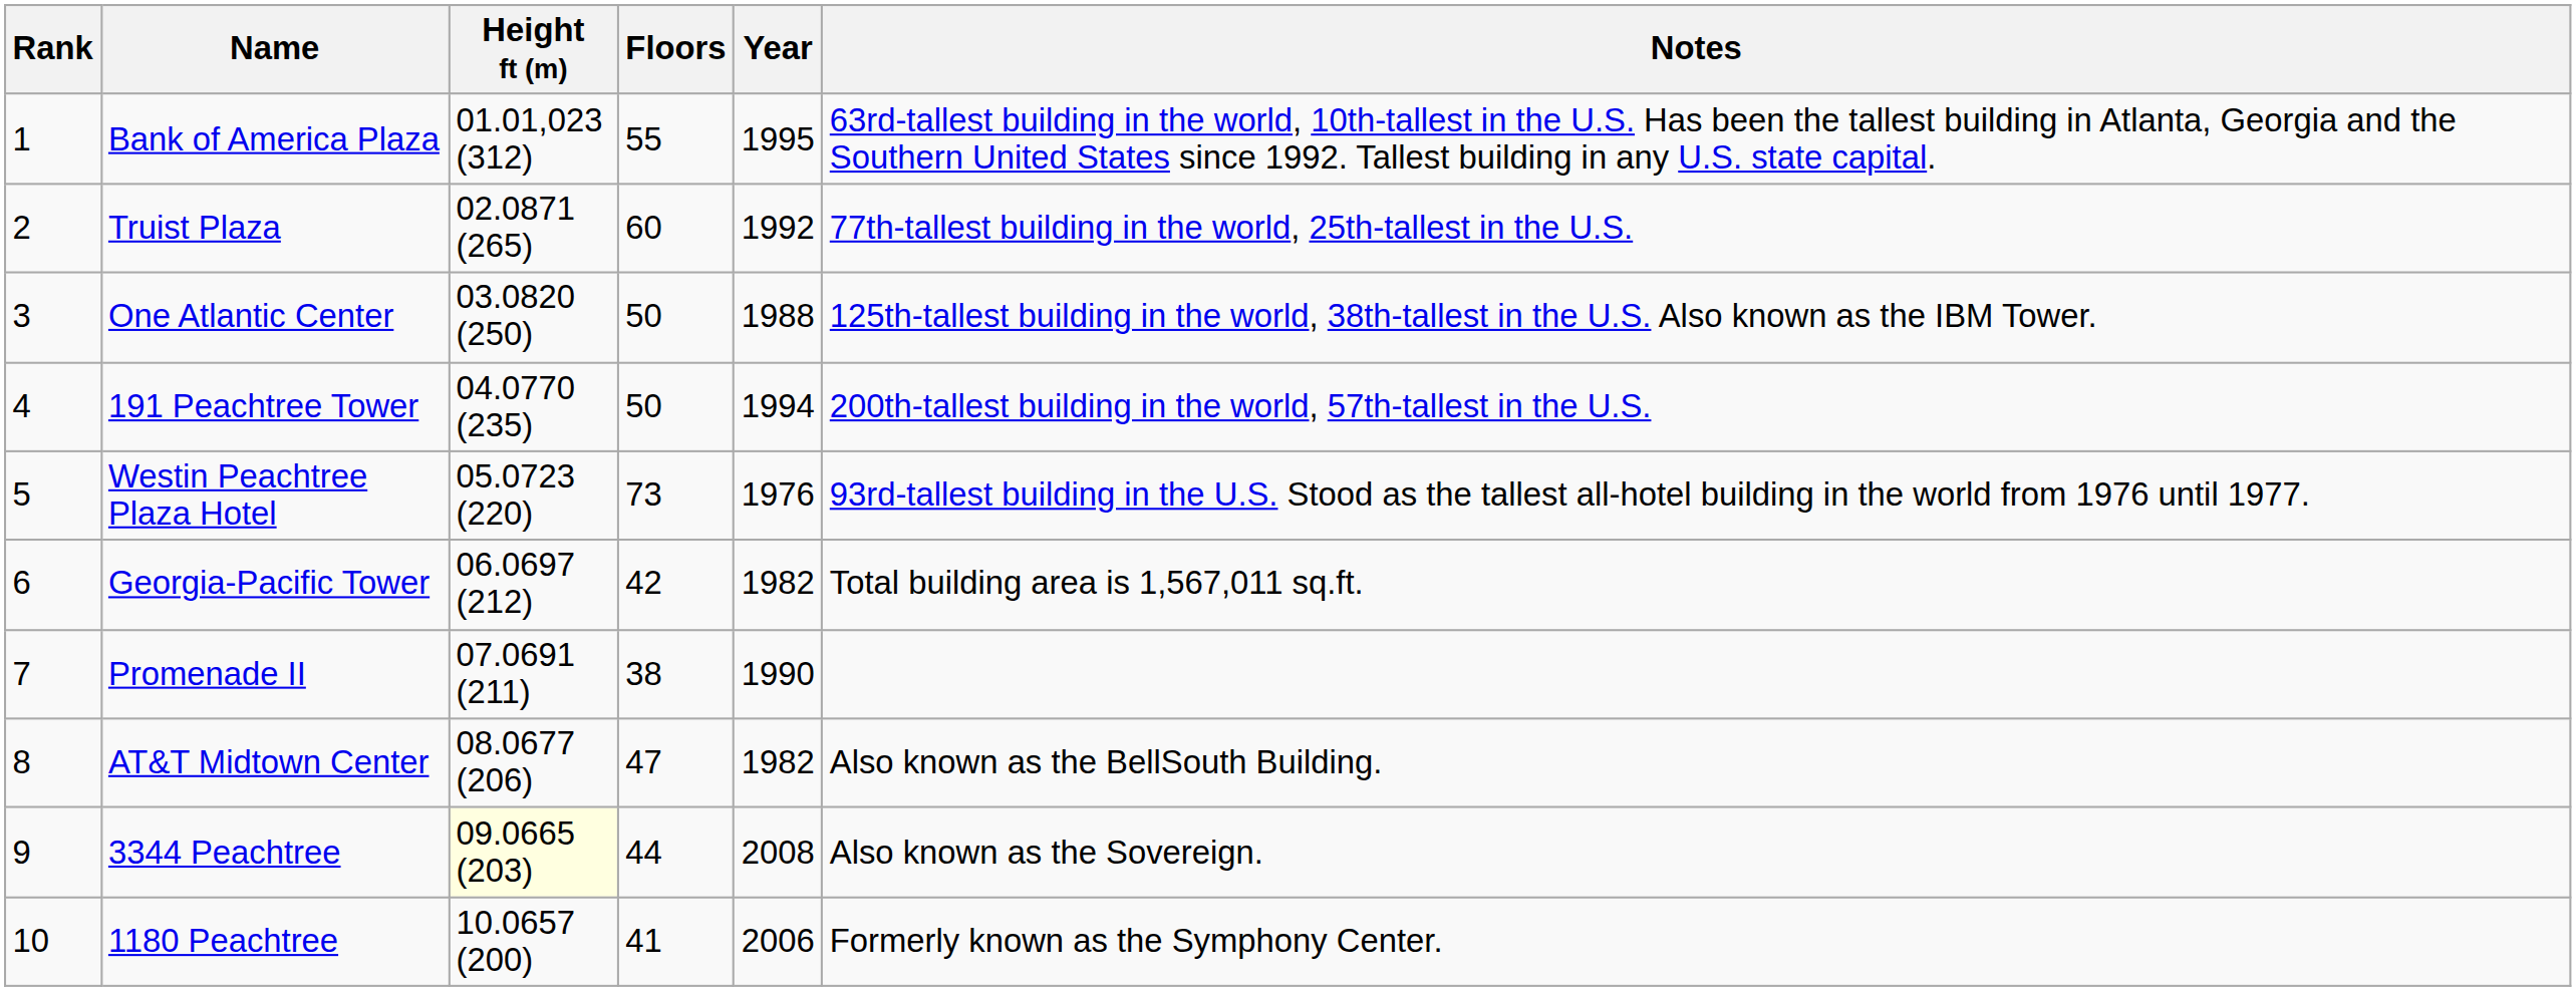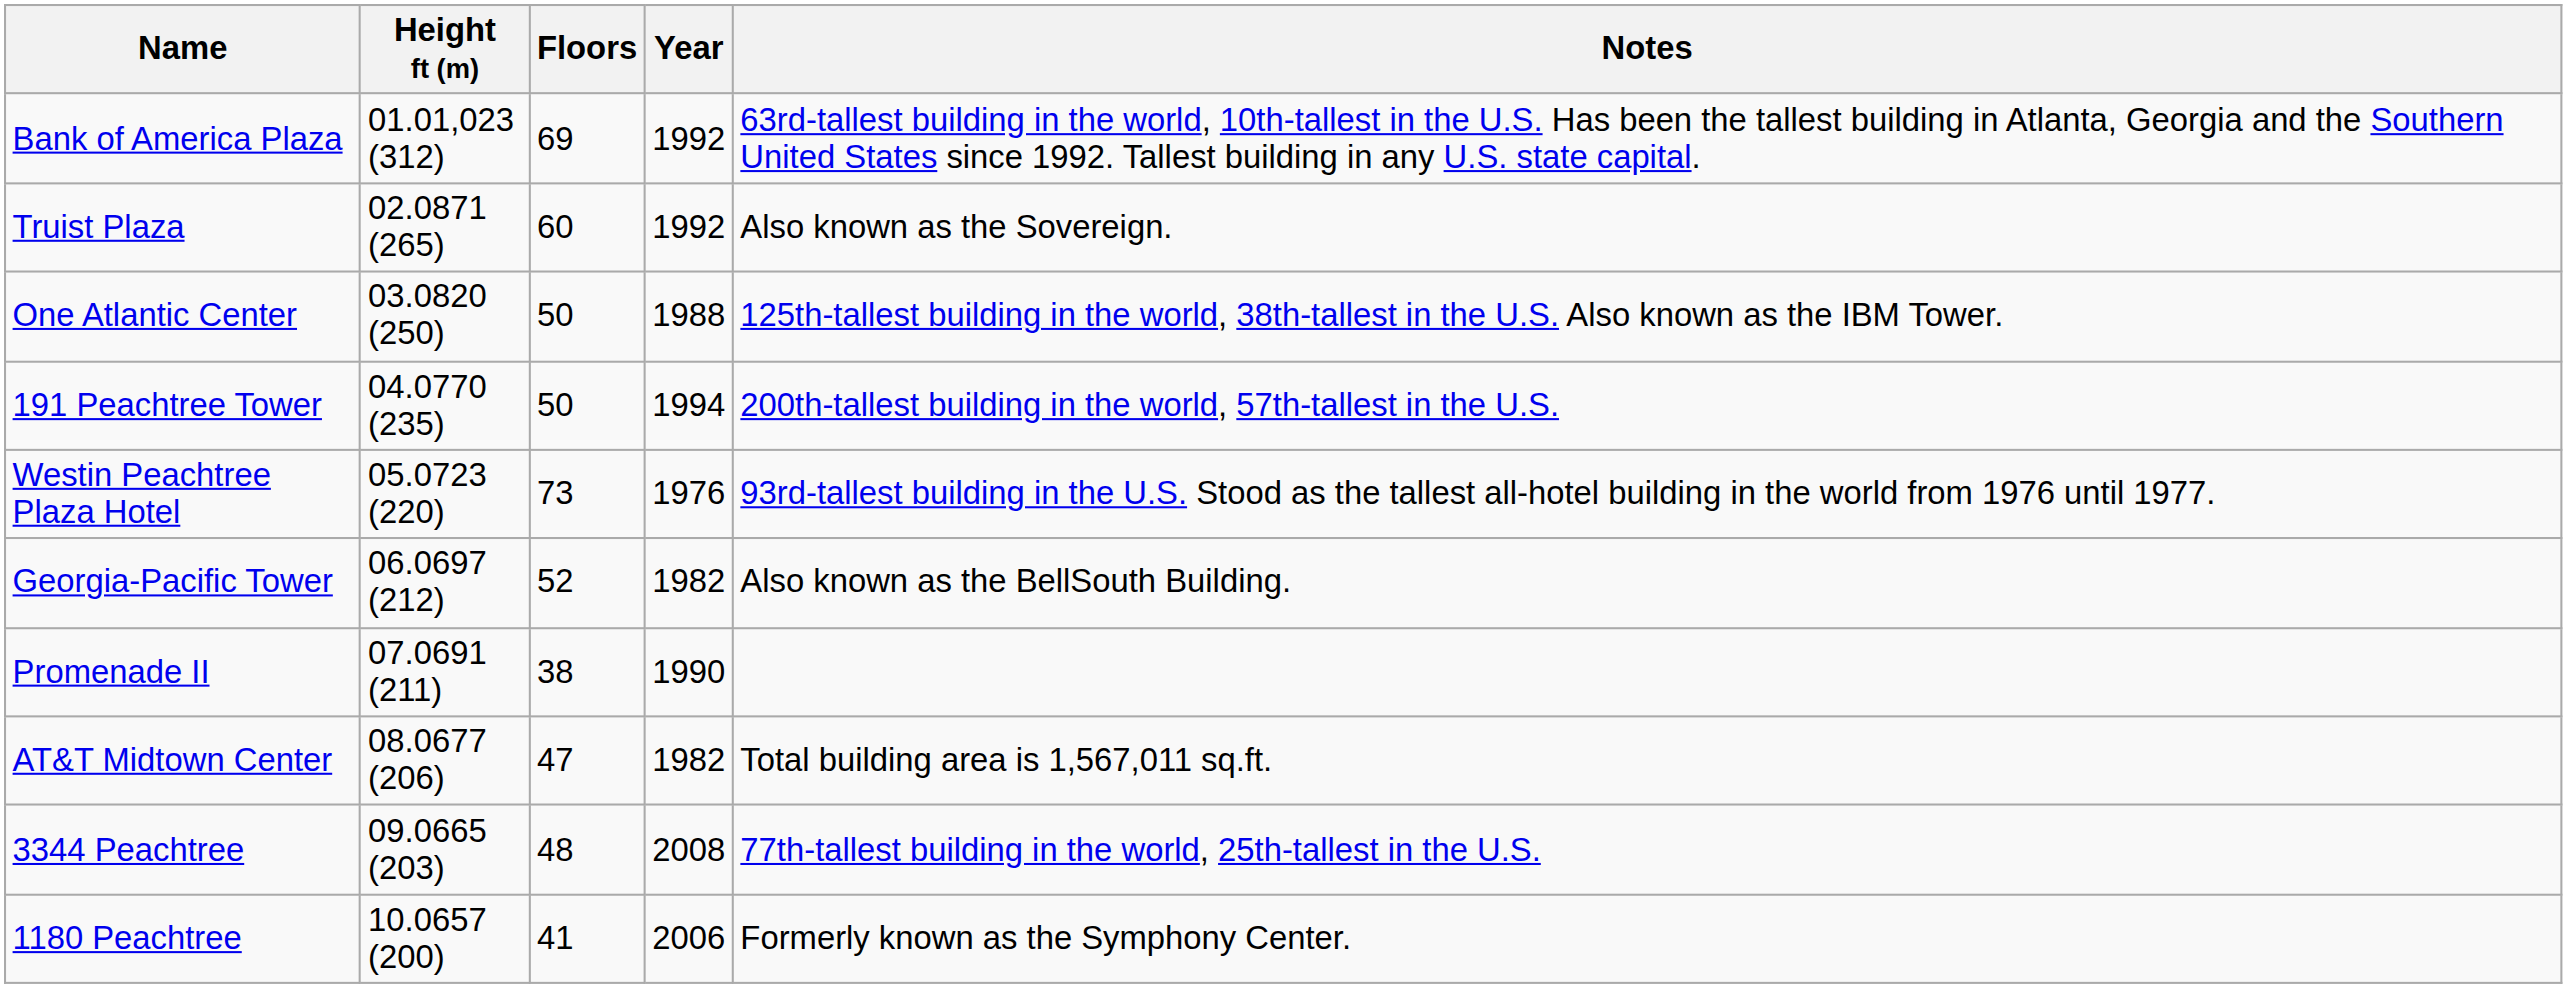- column: Rank | 1 | 2 | 3 | 4 | 5 | 6 | 7 | 8 | 9 | 10
Bank of America Plaza | Floors: 55 -> 69
Bank of America Plaza | Year: 1995 -> 1992
Truist Plaza | Notes: 77th-tallest building in the world, 25th-tallest in the U.S. -> Also known as the Sovereign.
Georgia-Pacific Tower | Floors: 42 -> 52
Georgia-Pacific Tower | Notes: Total building area is 1,567,011 sq.ft. -> Also known as the BellSouth Building.
AT&T Midtown Center | Notes: Also known as the BellSouth Building. -> Total building area is 1,567,011 sq.ft.
3344 Peachtree | Height ft (m): lightyellow background -> no background
3344 Peachtree | Floors: 44 -> 48
3344 Peachtree | Notes: Also known as the Sovereign. -> 77th-tallest building in the world, 25th-tallest in the U.S.
